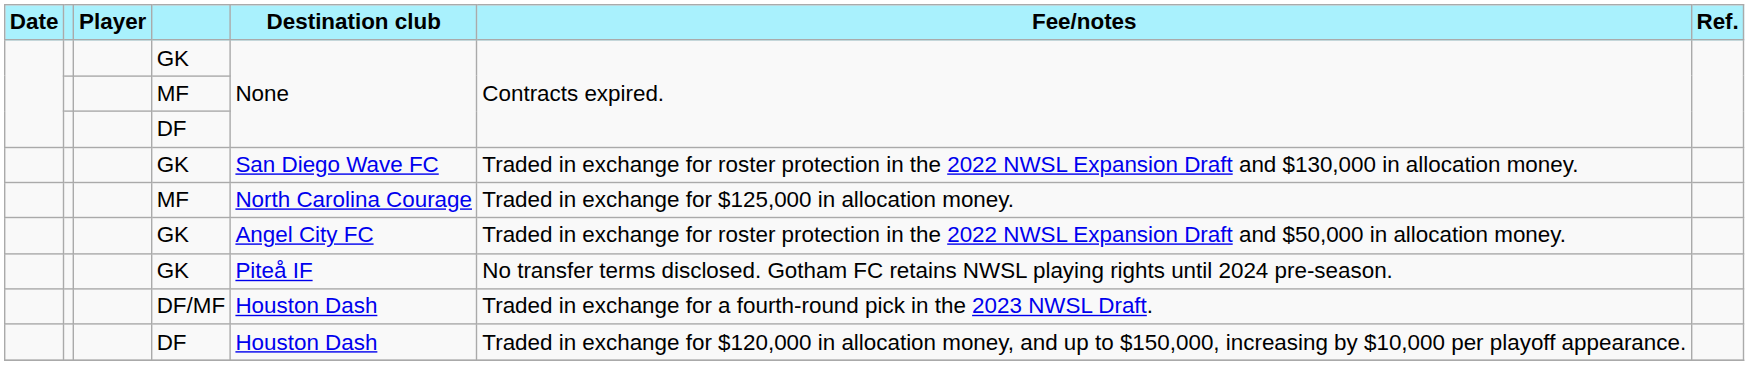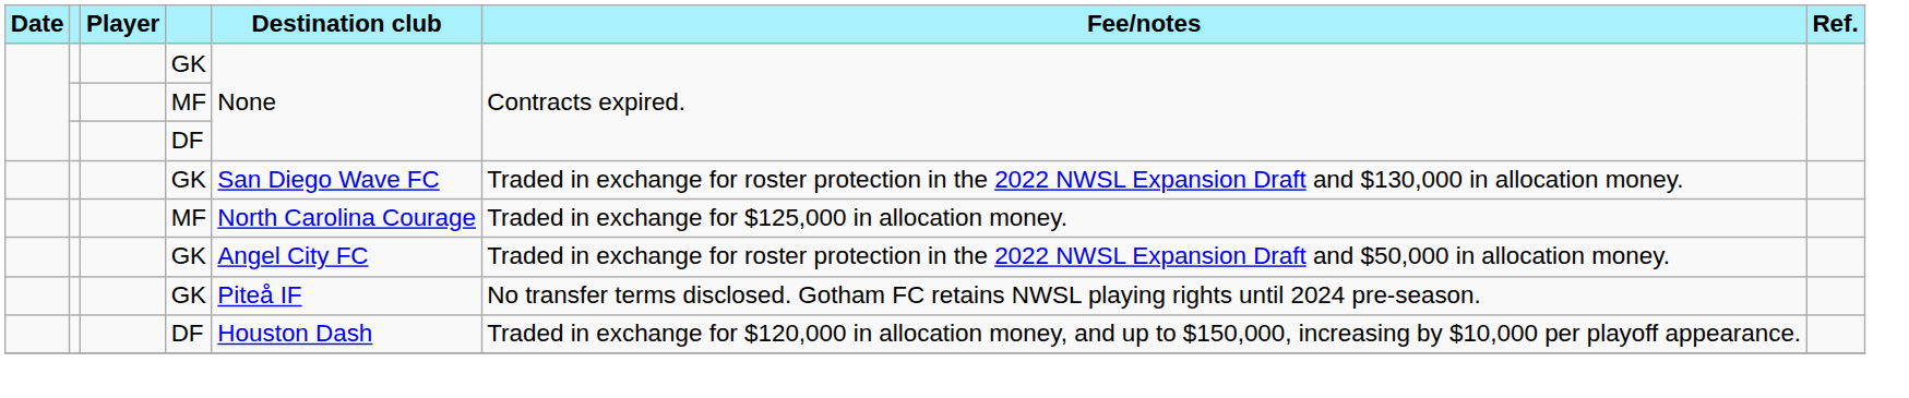- row: DF/MF | Houston Dash | Traded in exchange for a fourth-round pick in the 2023 NWSL Draft.
